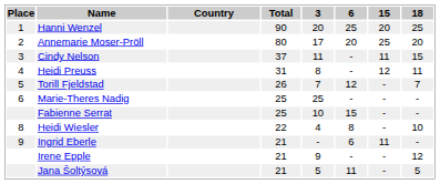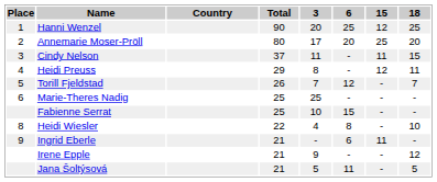Hanni Wenzel | 15: 20 -> 12
Heidi Preuss | Total: 31 -> 29
